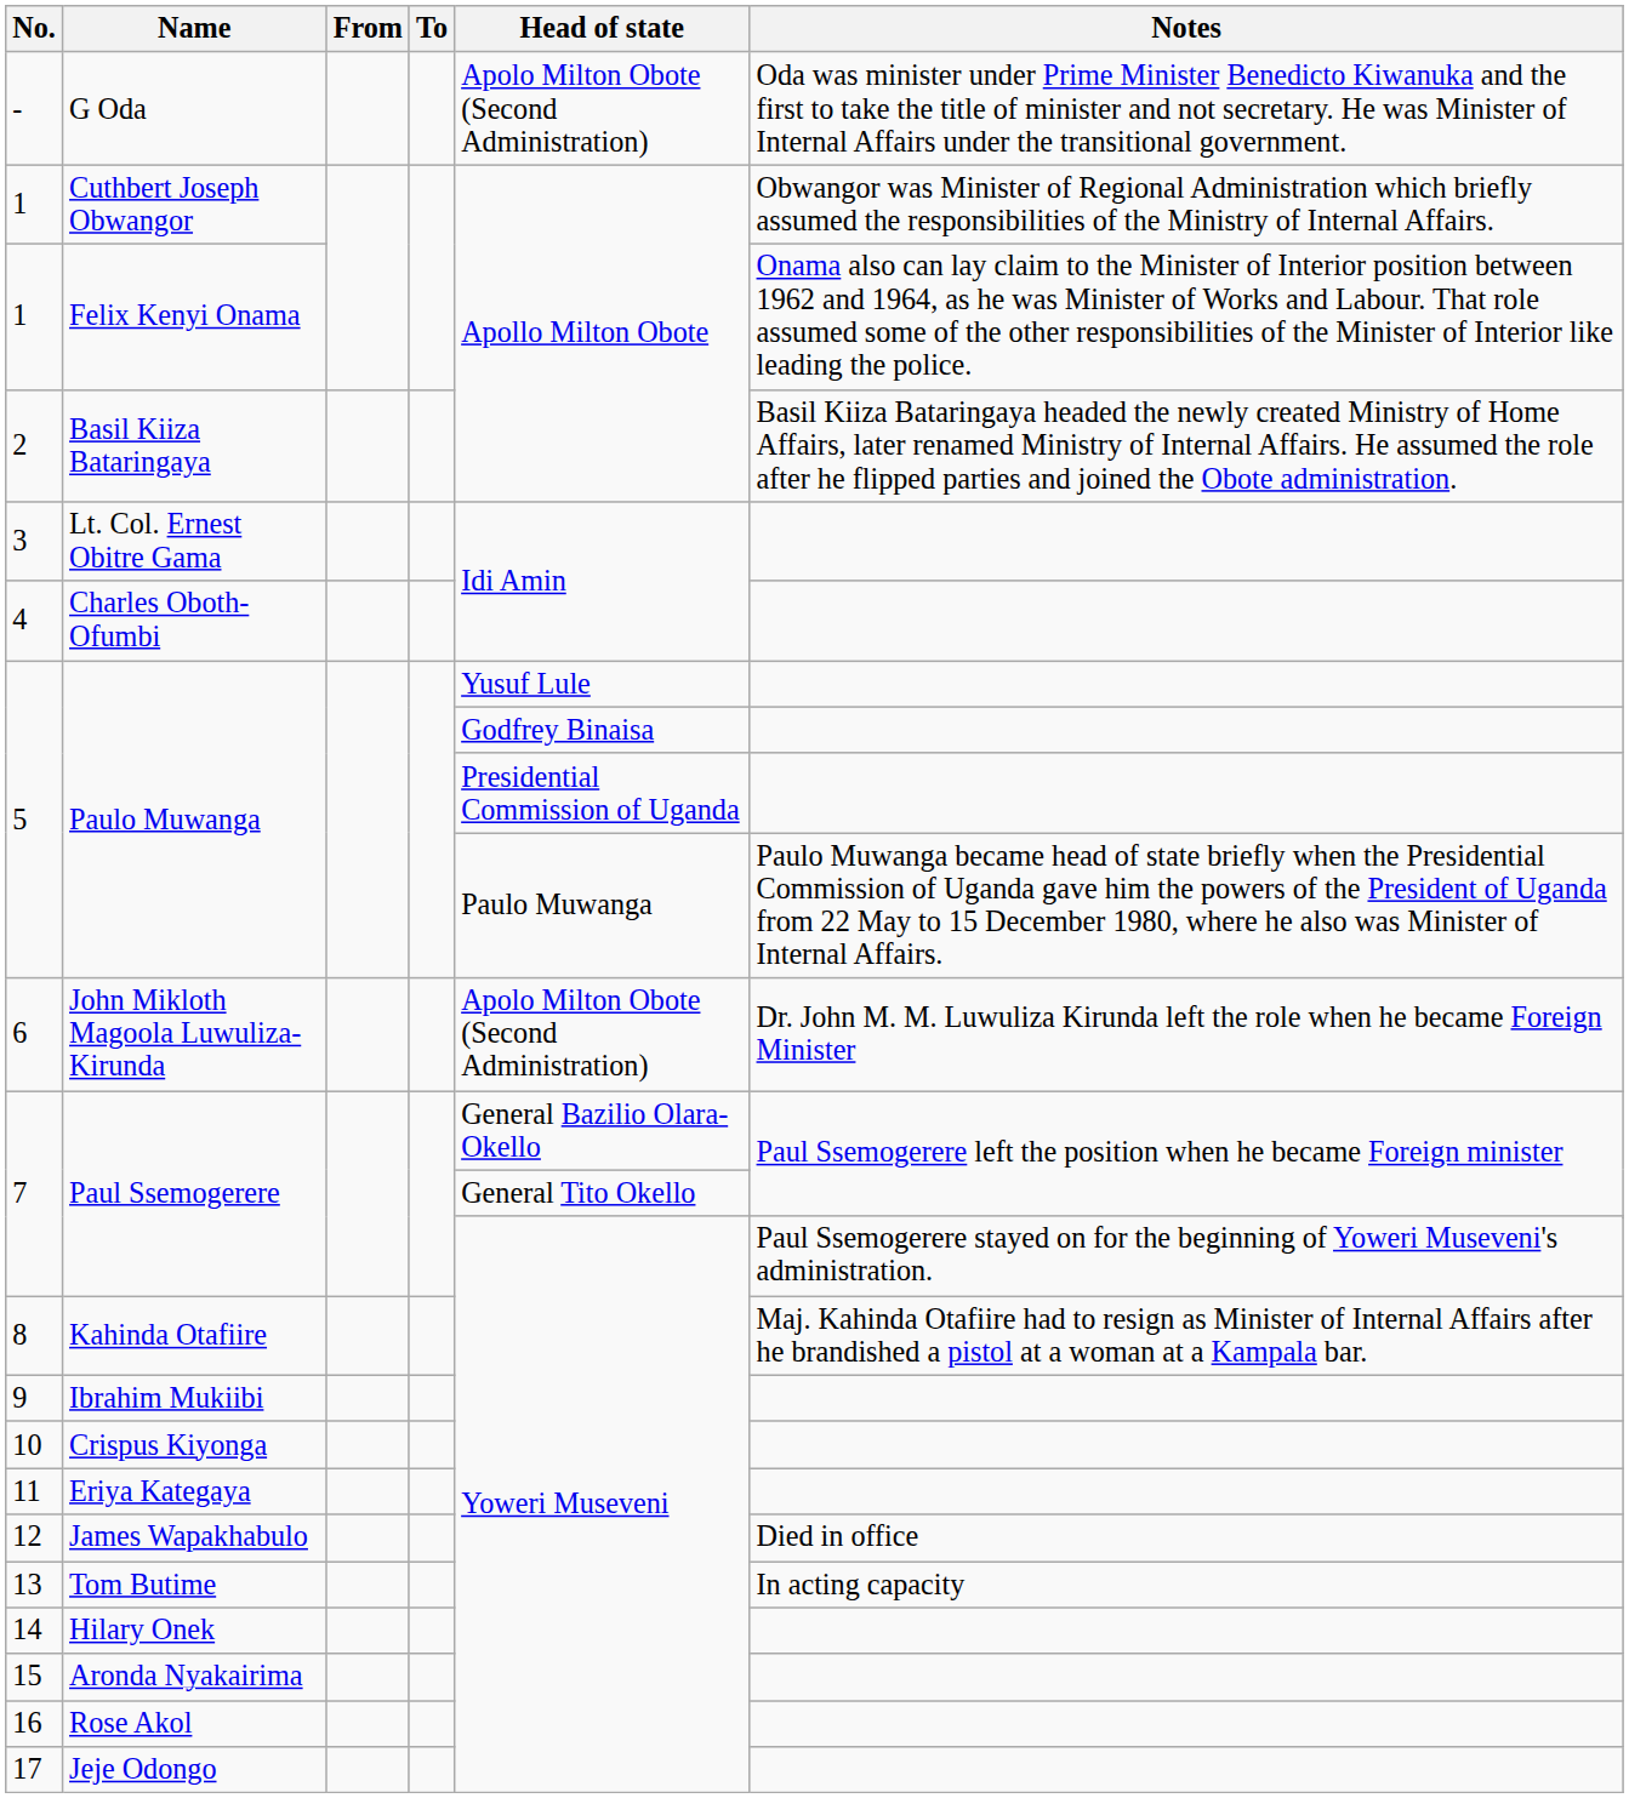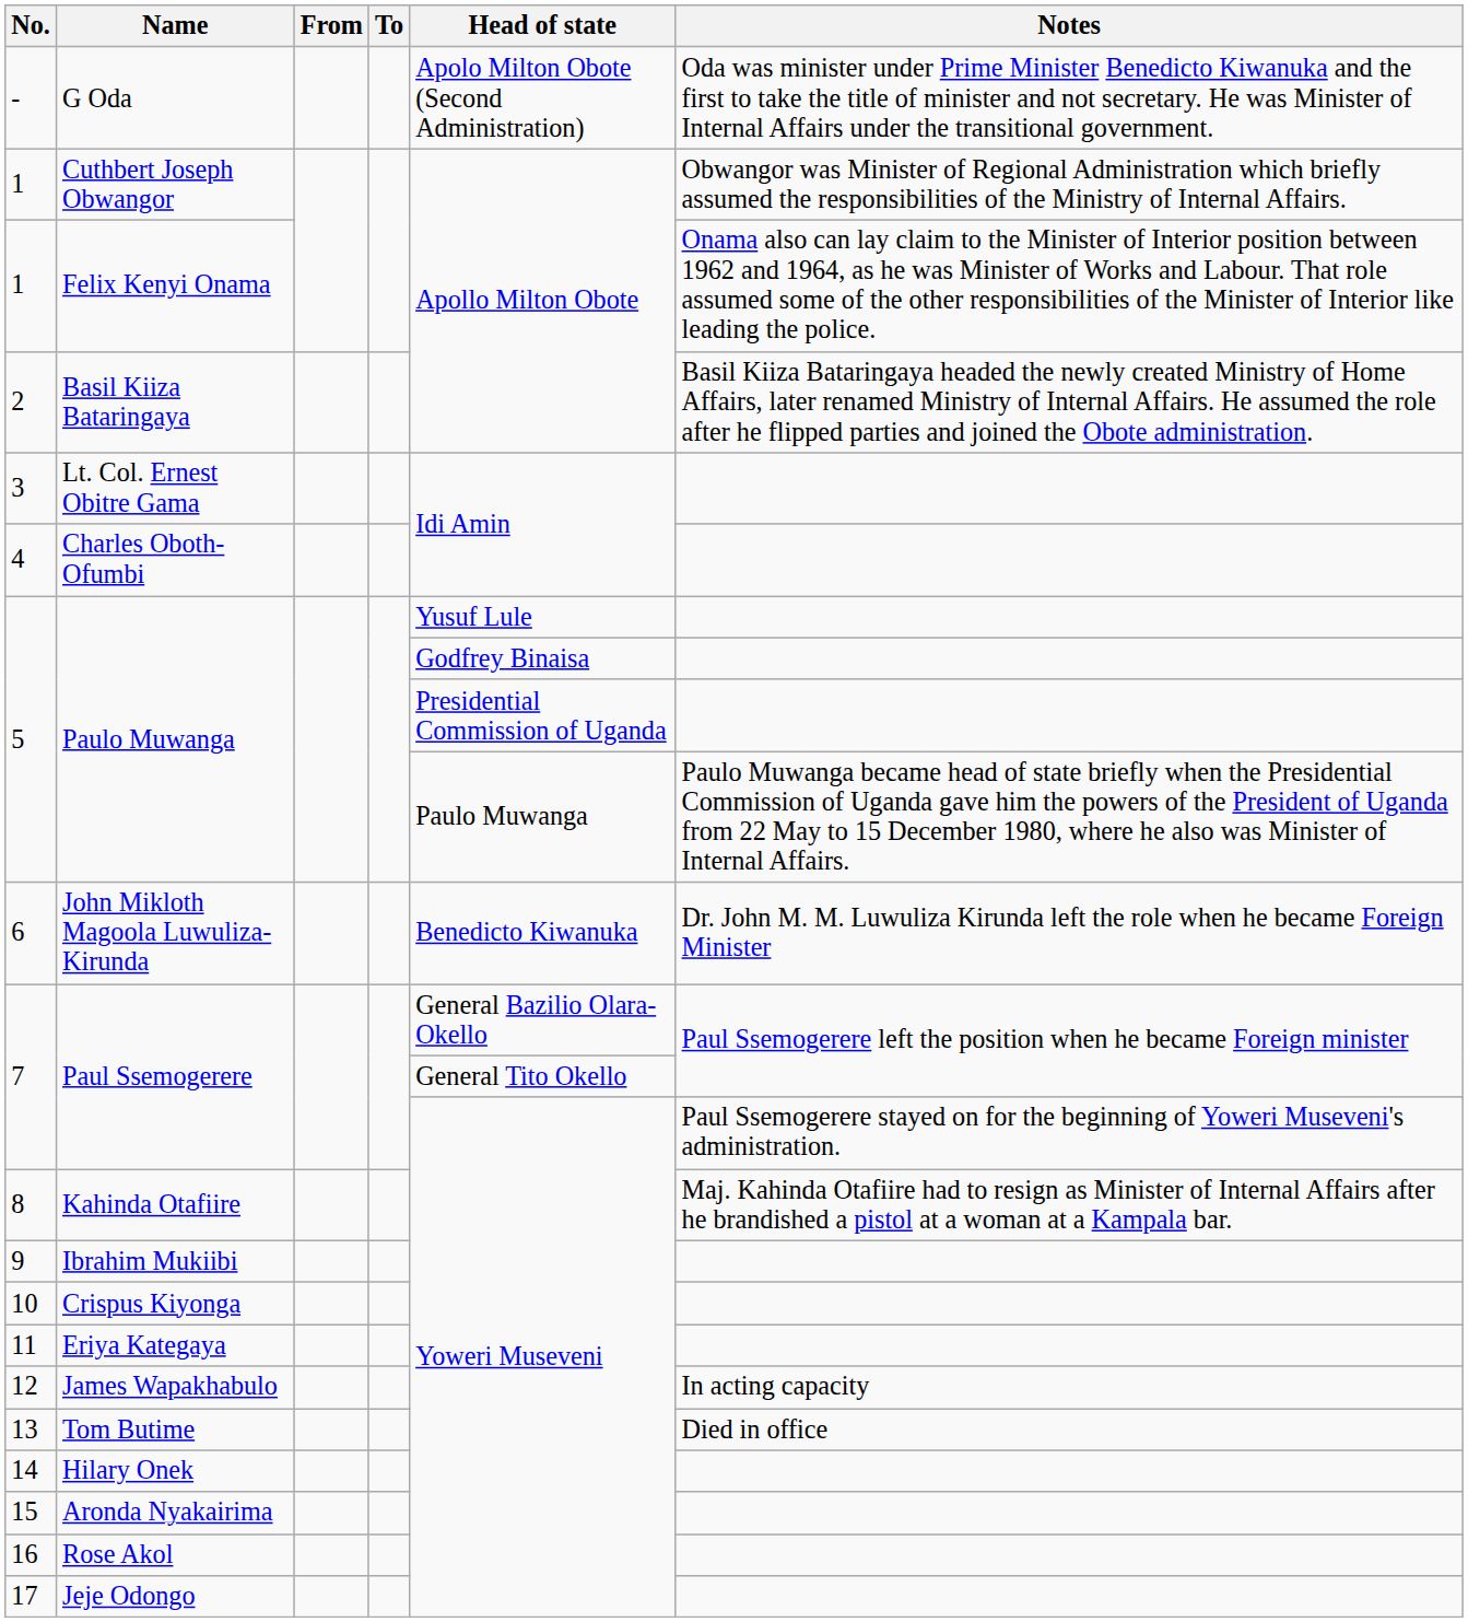John Mikloth Magoola Luwuliza-Kirunda | Head of state: Apolo Milton Obote (Second Administration) -> Benedicto Kiwanuka
James Wapakhabulo | Notes: Died in office -> In acting capacity
Tom Butime | Notes: In acting capacity -> Died in office
